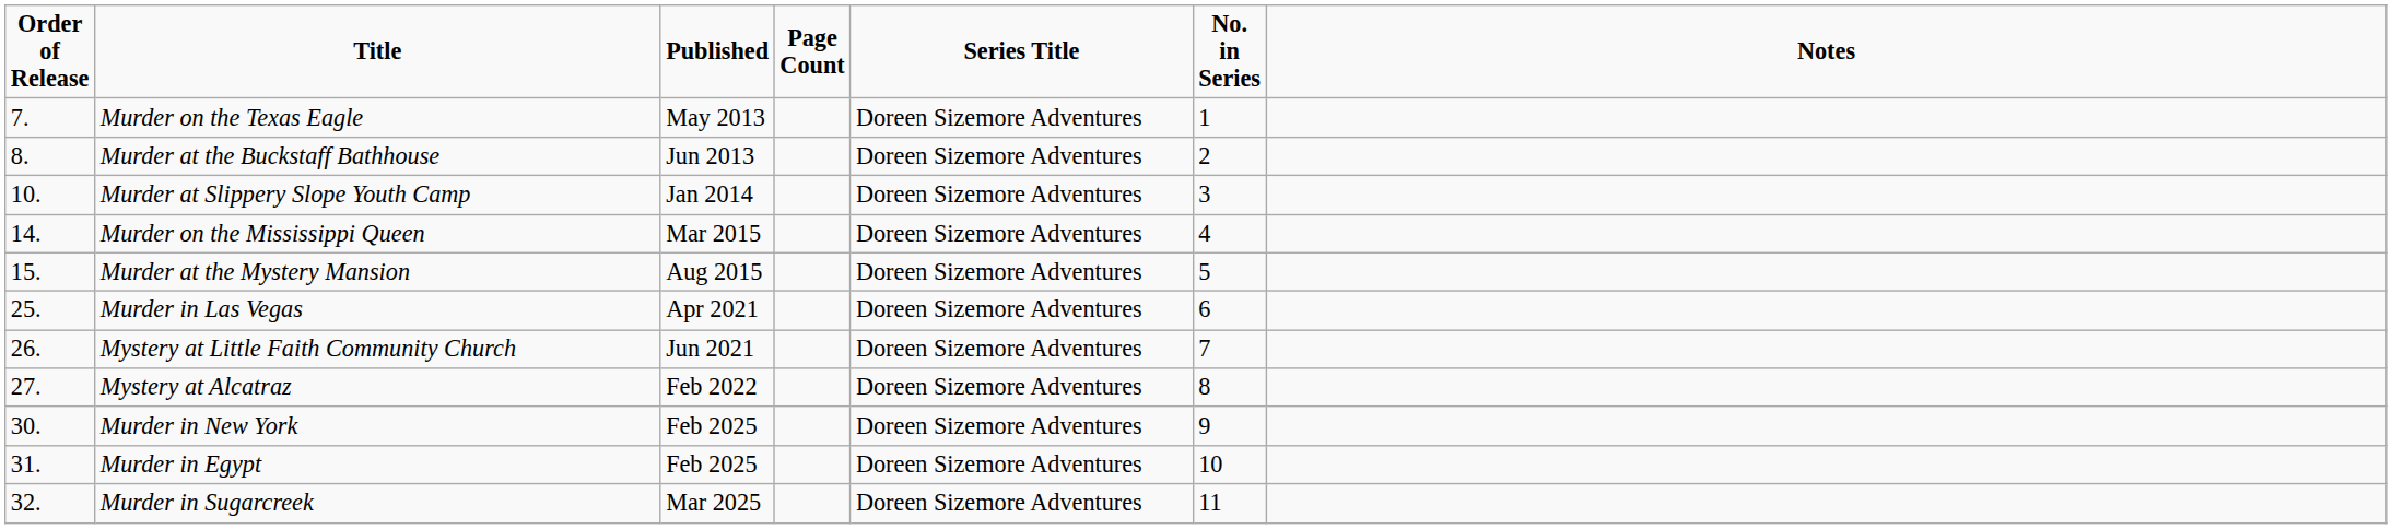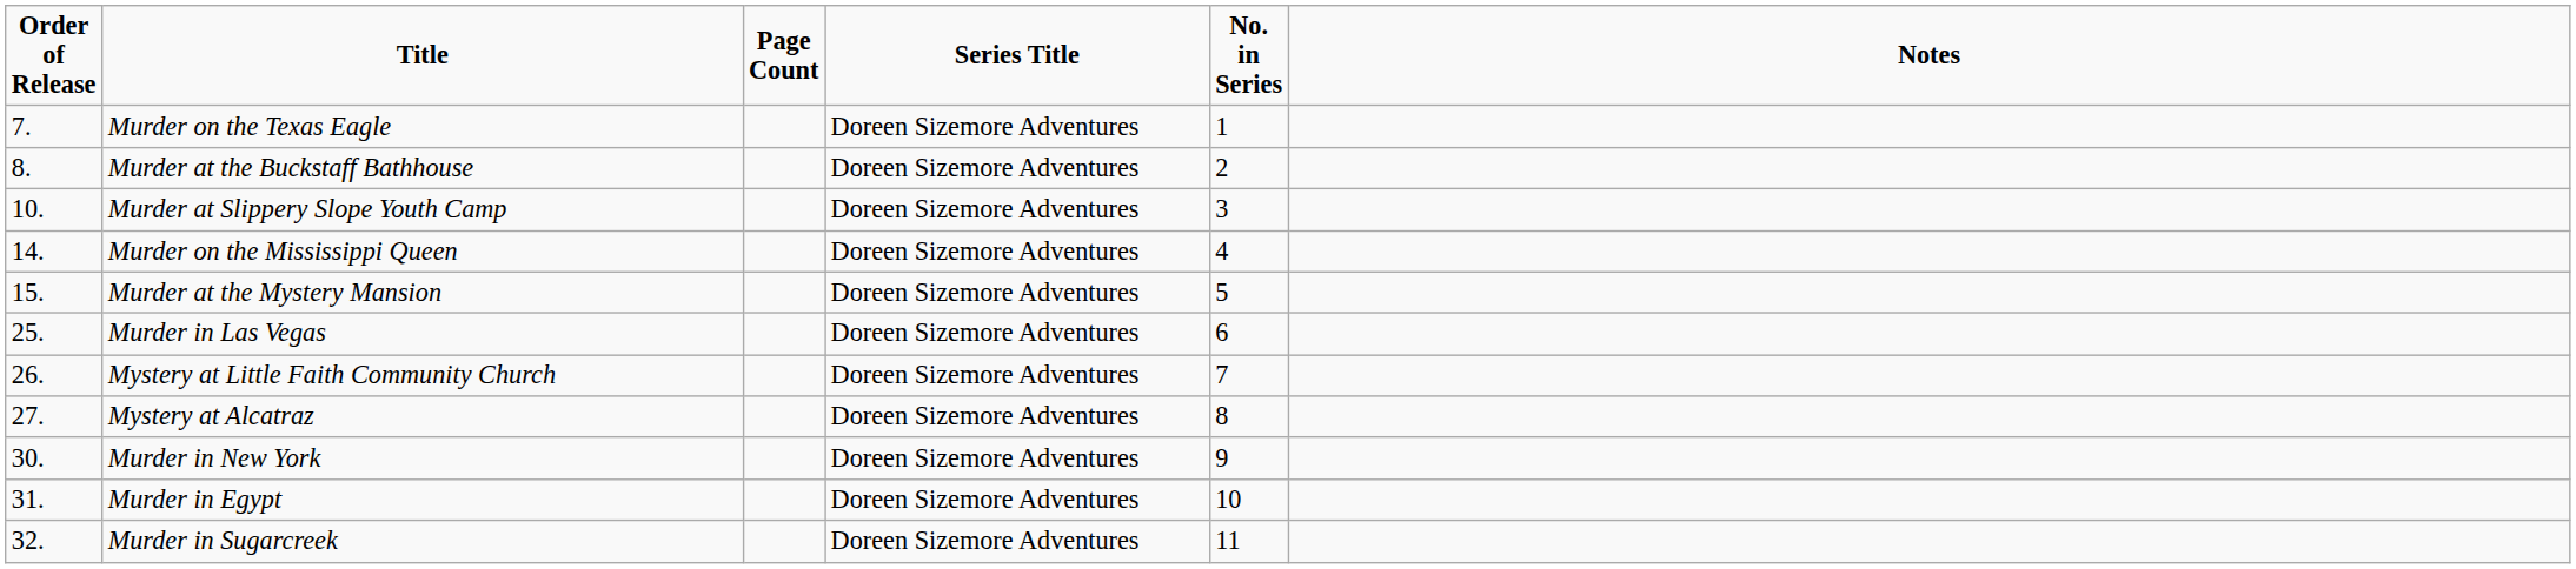- column: Published | May 2013 | Jun 2013 | Jan 2014 | Mar 2015 | Aug 2015 | Apr 2021 | Jun 2021 | Feb 2022 | Feb 2025 | Feb 2025 | Mar 2025
